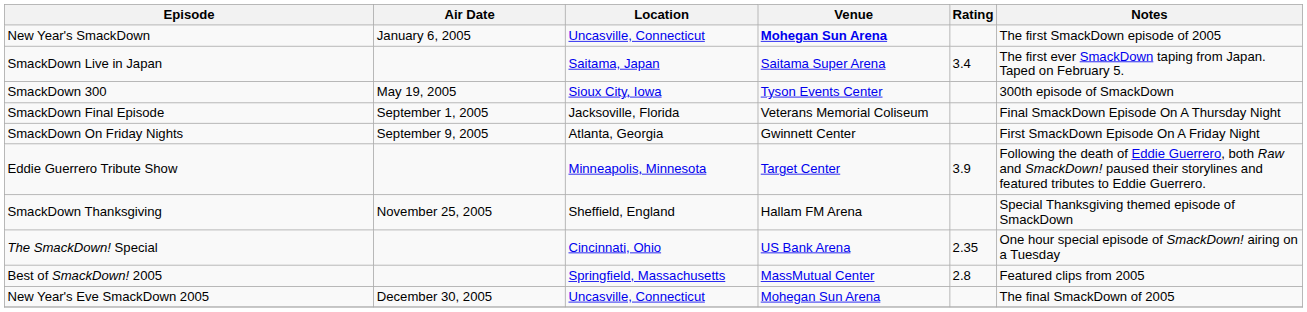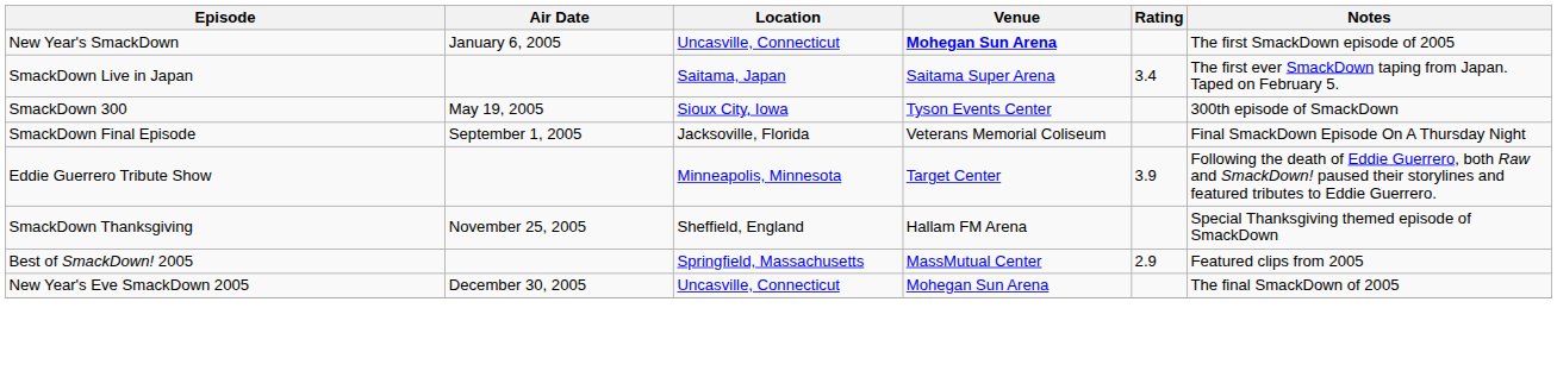- row: SmackDown On Friday Nights | September 9, 2005 | Atlanta, Georgia | Gwinnett Center | First SmackDown Episode On A Friday Night
- row: The SmackDown! Special | Cincinnati, Ohio | US Bank Arena | 2.35 | One hour special episode of SmackDown! airing on a Tuesday
Best of SmackDown! 2005 | Rating: 2.8 -> 2.9
